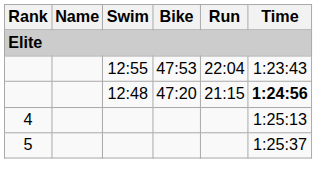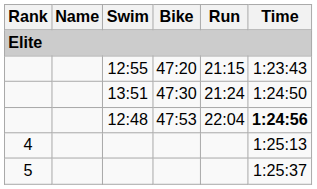12:55 | Bike: 47:53 -> 47:20
12:55 | Run: 22:04 -> 21:15
+ row: 13:51 | 47:30 | 21:24 | 1:24:50
12:48 | Bike: 47:20 -> 47:53
12:48 | Run: 21:15 -> 22:04
